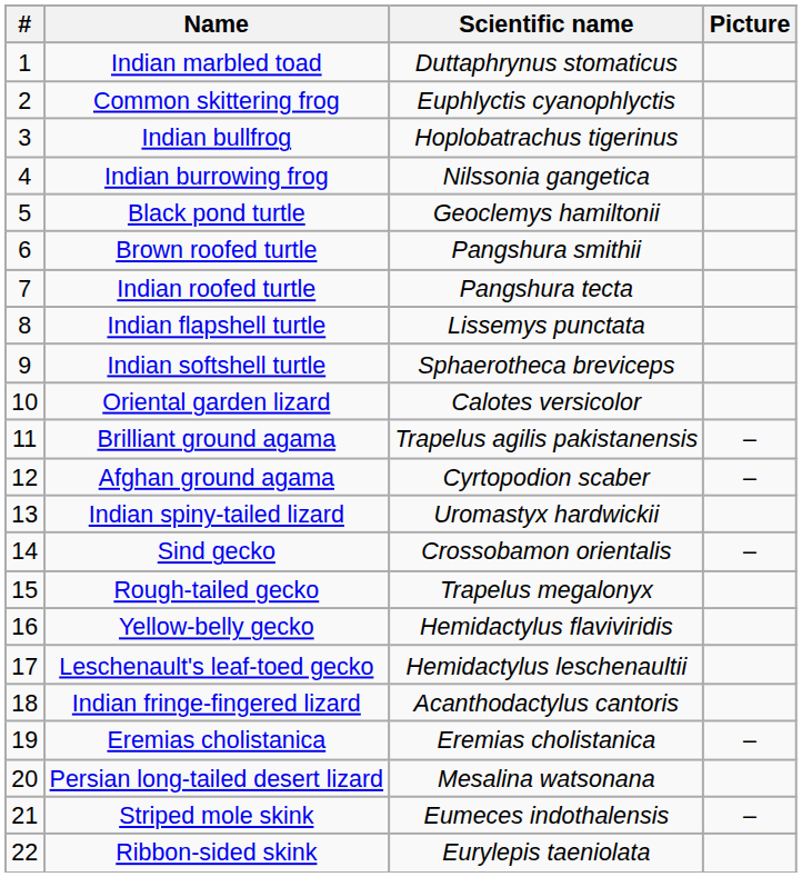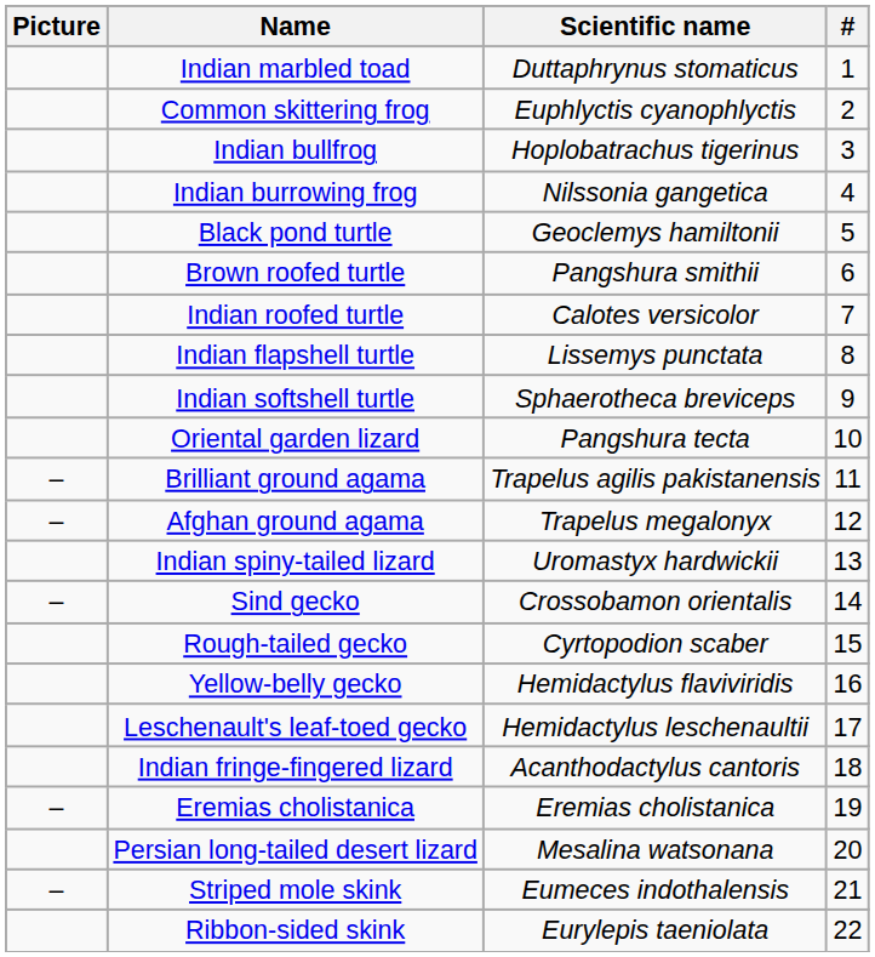columns swapped: # <-> Picture
Indian roofed turtle | Scientific name: Pangshura tecta -> Calotes versicolor
Oriental garden lizard | Scientific name: Calotes versicolor -> Pangshura tecta
Afghan ground agama | Scientific name: Cyrtopodion scaber -> Trapelus megalonyx
Rough-tailed gecko | Scientific name: Trapelus megalonyx -> Cyrtopodion scaber
